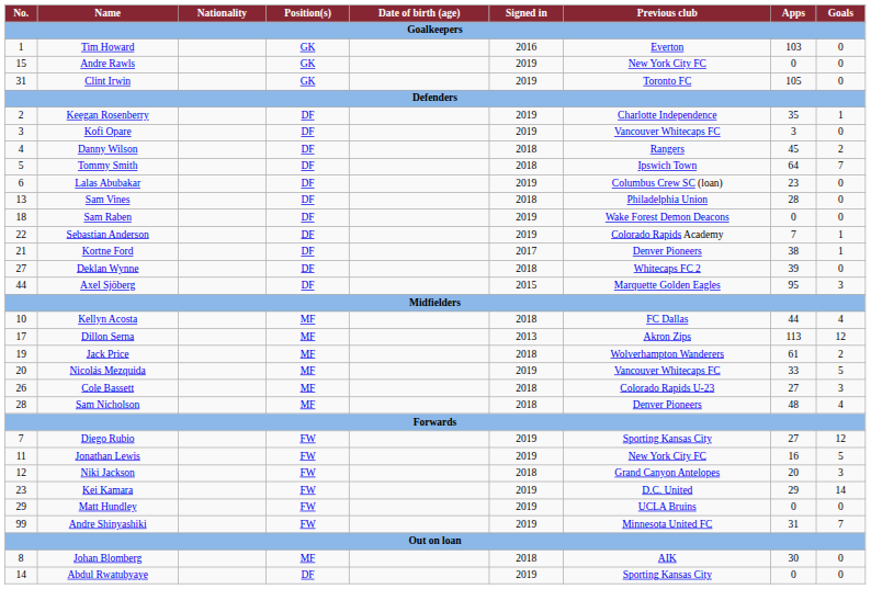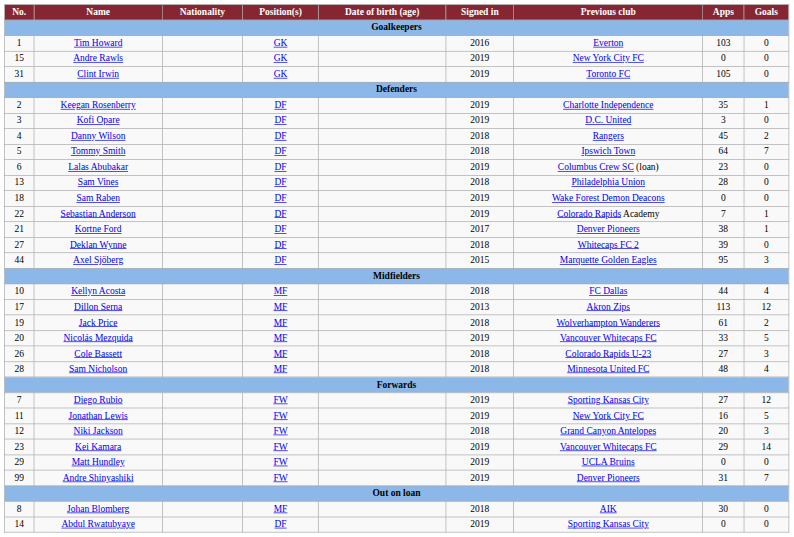Kofi Opare | Previous club: Vancouver Whitecaps FC -> D.C. United
Sam Nicholson | Previous club: Denver Pioneers -> Minnesota United FC
Kei Kamara | Previous club: D.C. United -> Vancouver Whitecaps FC
Andre Shinyashiki | Previous club: Minnesota United FC -> Denver Pioneers
